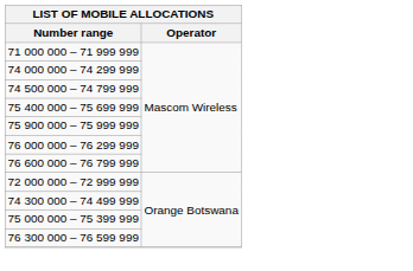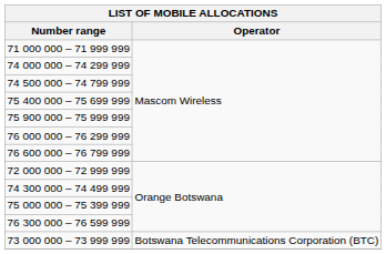+ row: 73 000 000 – 73 999 999 | Botswana Telecommunications Corporation (BTC)
